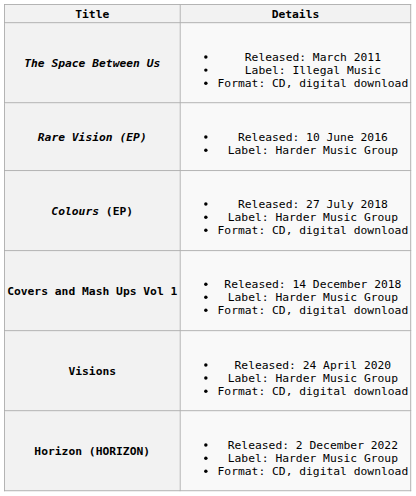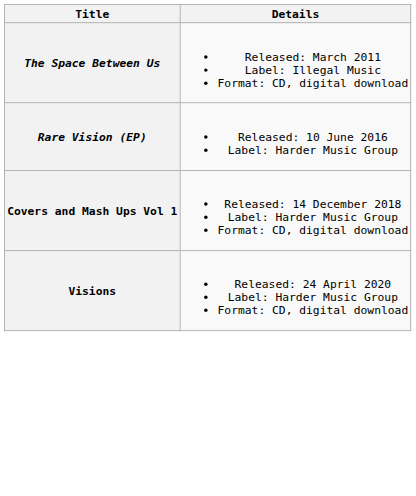- row: Colours (EP) | Released: 27 July 2018 Label: Harder Music Group Format: CD, digital download
- row: Horizon (HORIZON) | Released: 2 December 2022 Label: Harder Music Group Format: CD, digital download
